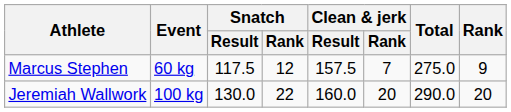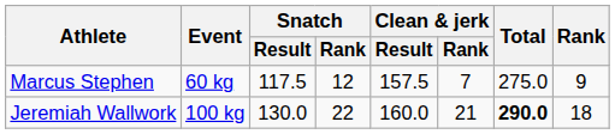Jeremiah Wallwork | Clean & jerk / Rank: 20 -> 21
Jeremiah Wallwork | Total: normal -> bold
Jeremiah Wallwork | Rank: 20 -> 18
